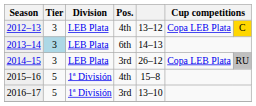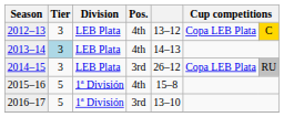2013–14 | Pos.: 6th -> 4th
